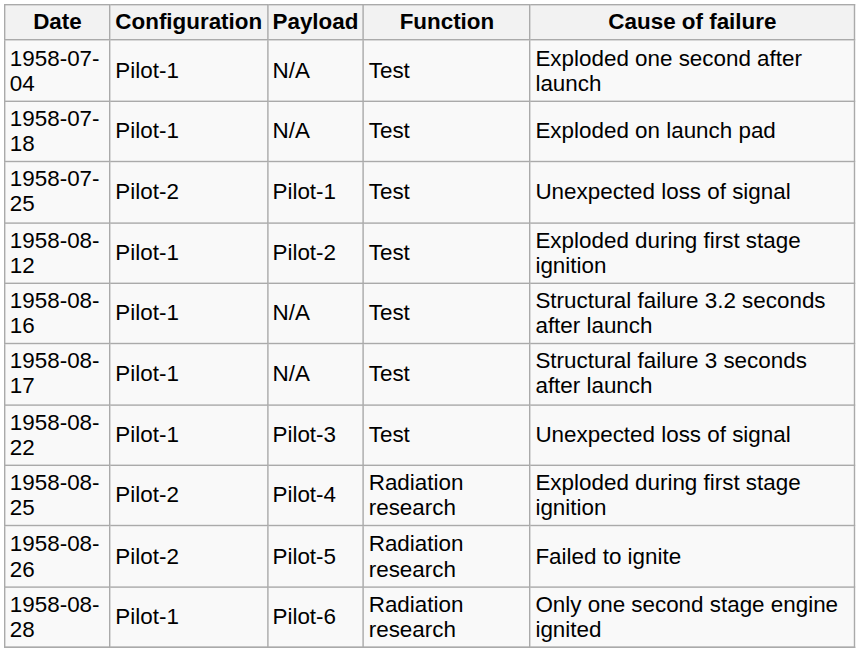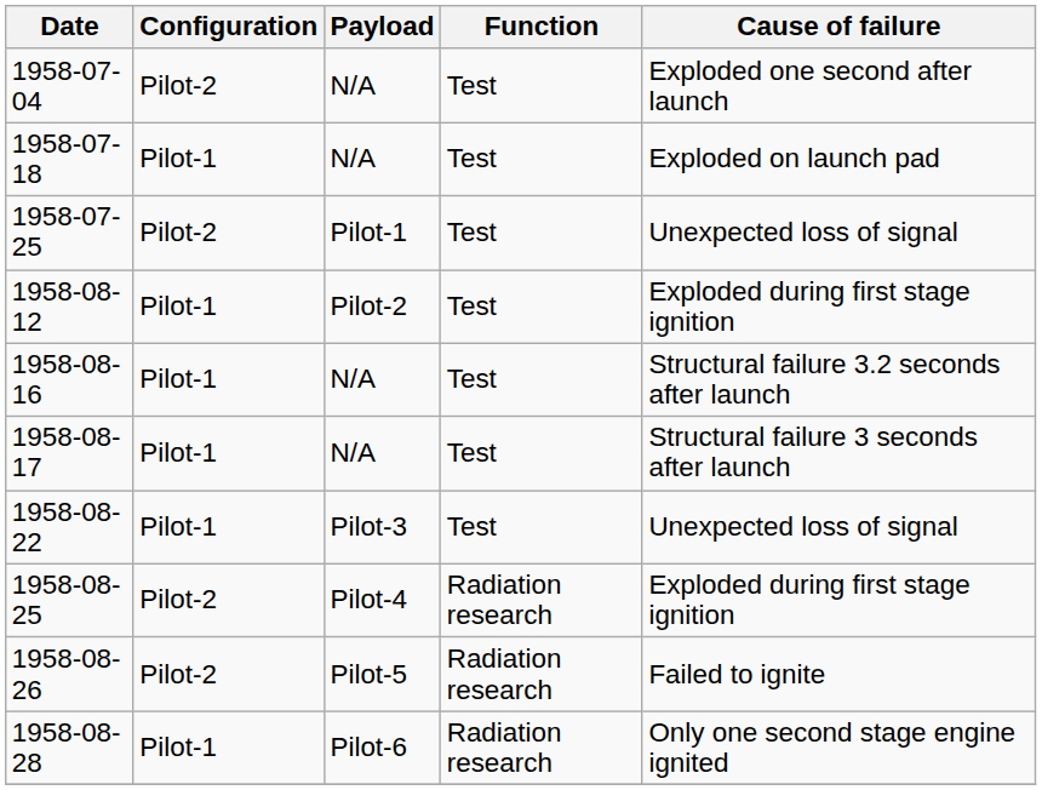1958-07-04 | Configuration: Pilot-1 -> Pilot-2
